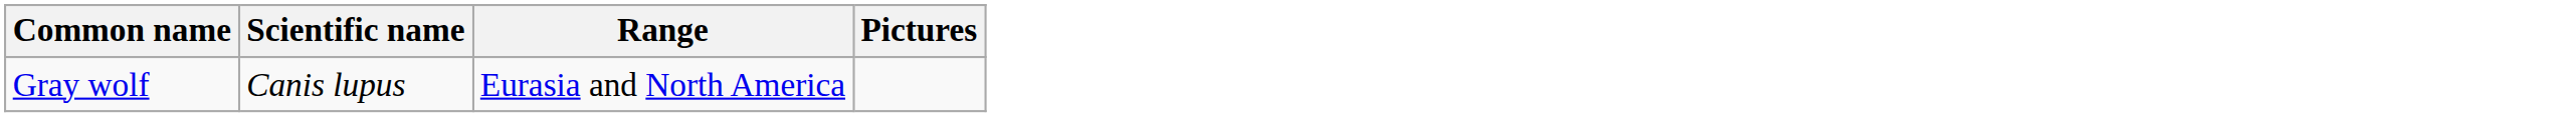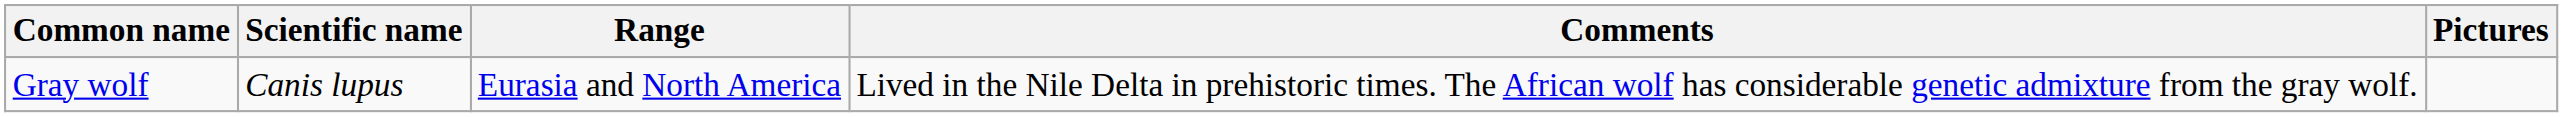+ column: Comments | Lived in the Nile Delta in prehistoric times. The African wolf has considerable genetic admixture from the gray wolf.
